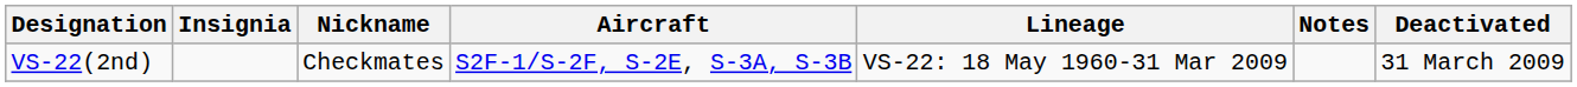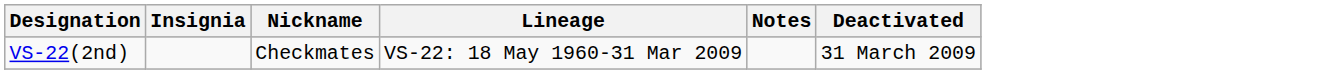- column: Aircraft | S2F-1/S-2F, S-2E, S-3A, S-3B
